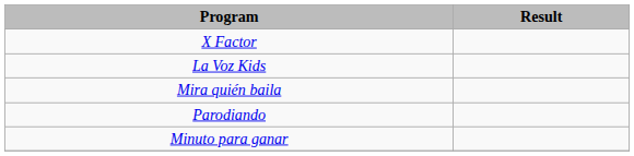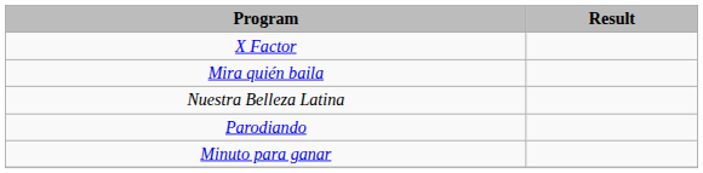- row: La Voz Kids
+ row: Nuestra Belleza Latina
